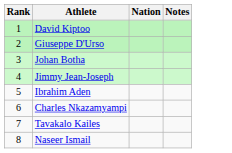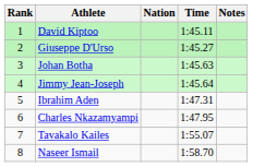+ column: Time | 1:45.11 | 1:45.27 | 1:45.63 | 1:45.64 | 1:47.31 | 1:47.95 | 1:55.07 | 1:58.70
